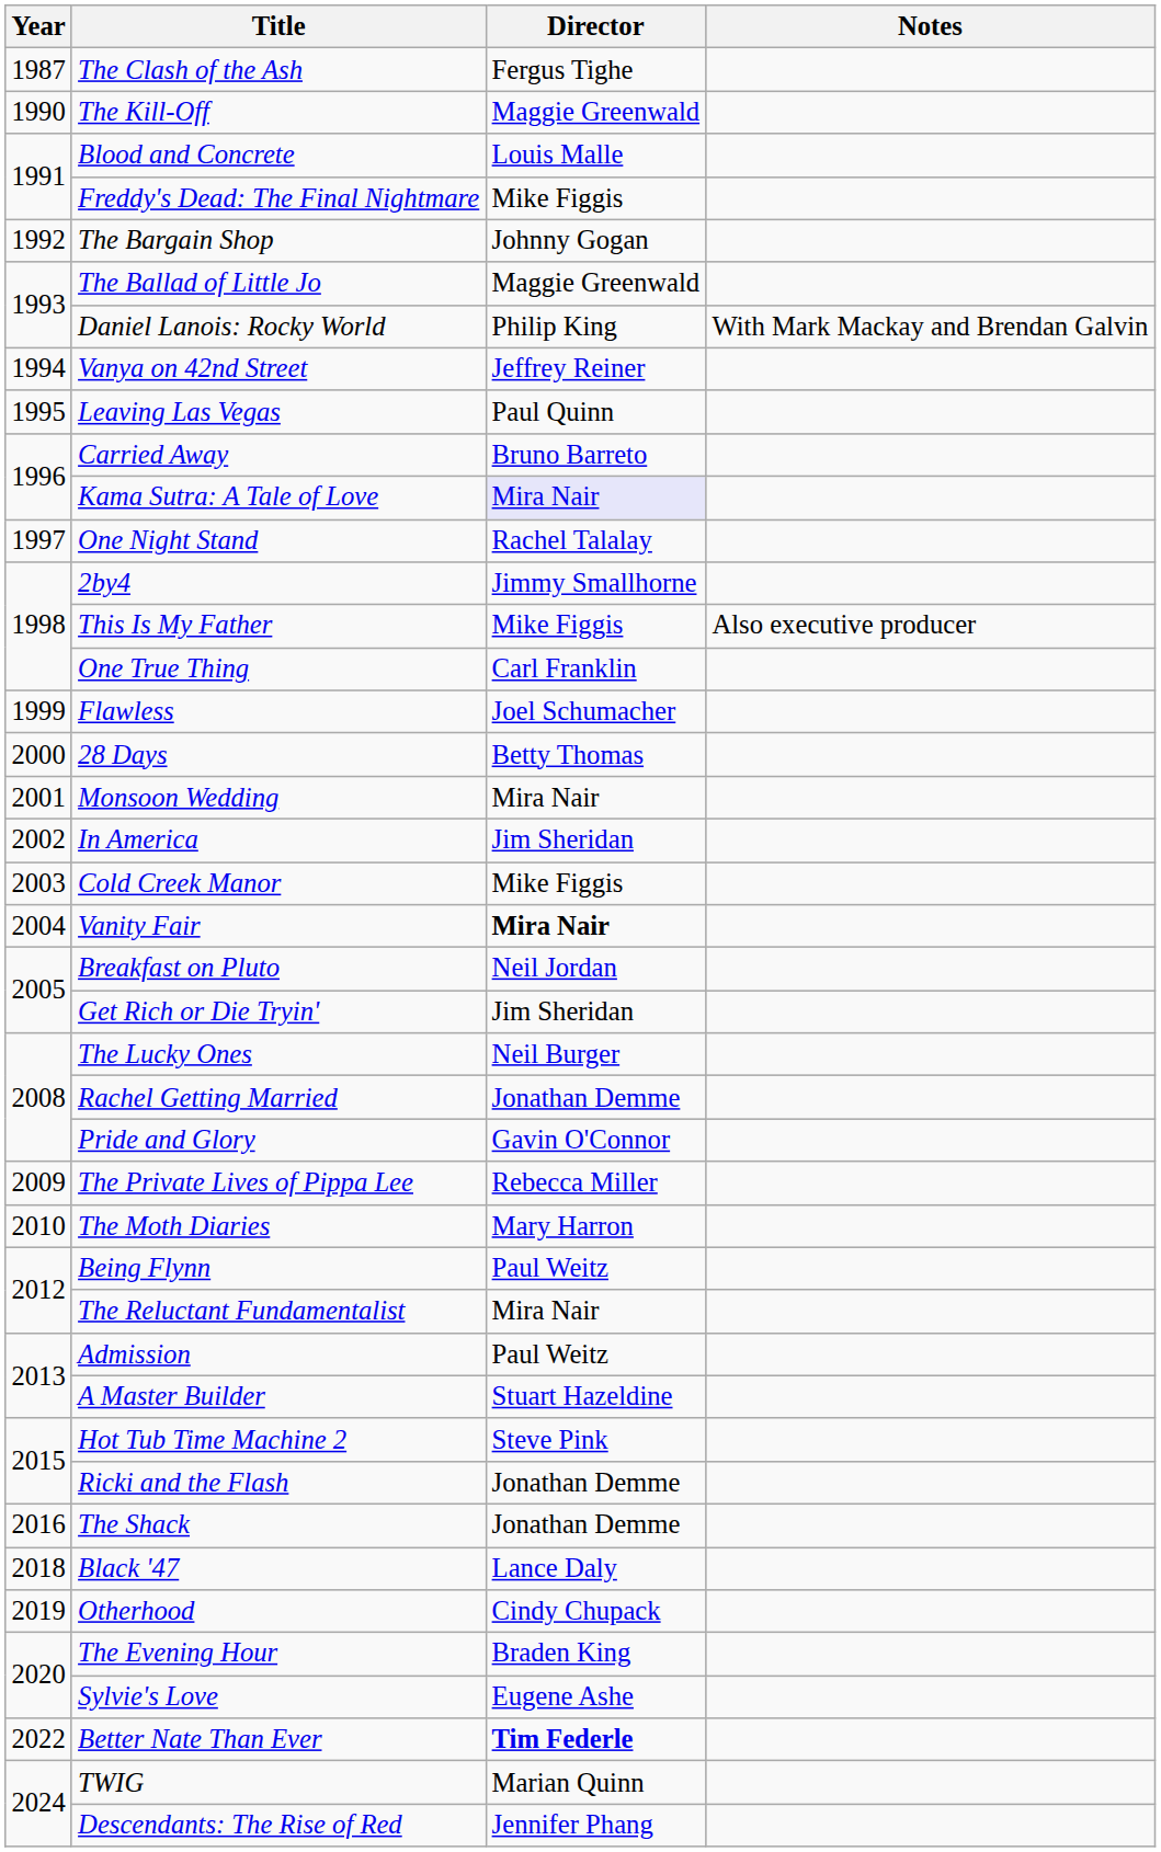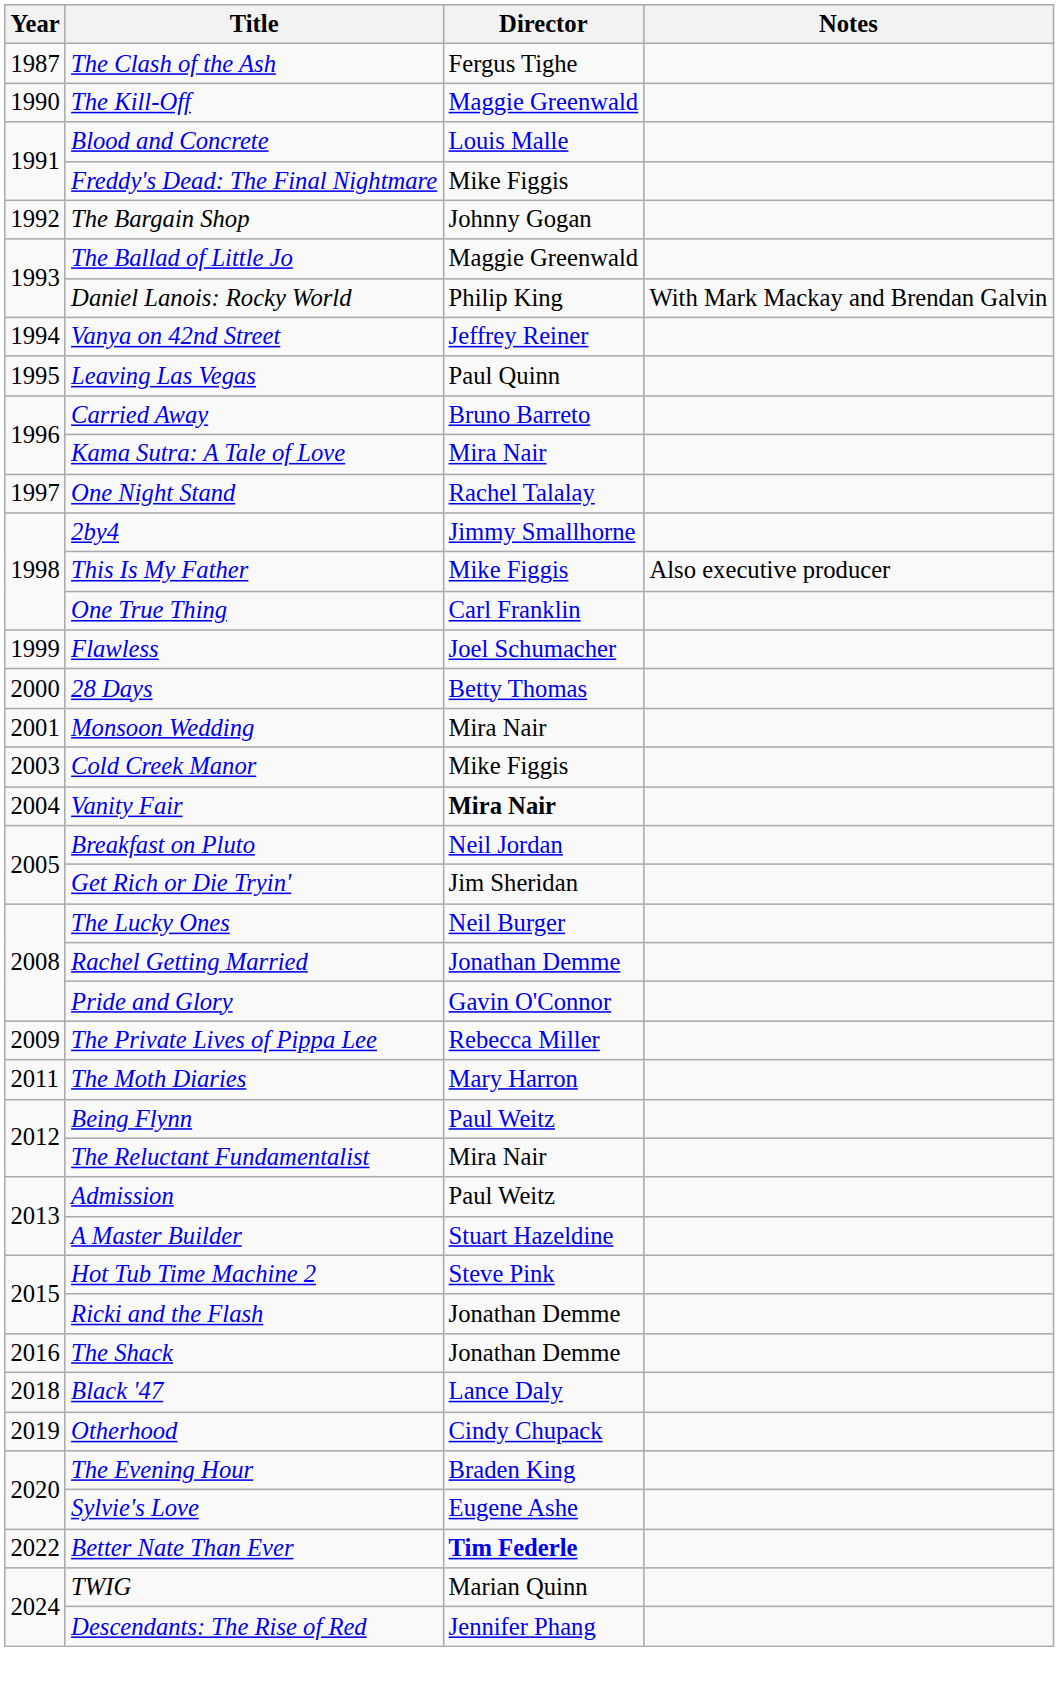Kama Sutra: A Tale of Love | Director: lavender background -> no background
- row: 2002 | In America | Jim Sheridan
The Moth Diaries | Year: 2010 -> 2011
